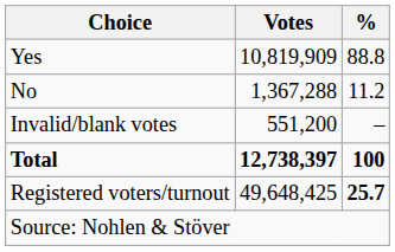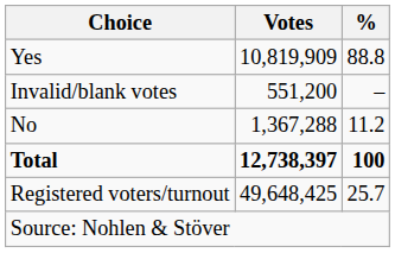rows swapped: No <-> Invalid/blank votes
Registered voters/turnout | %: bold -> normal
